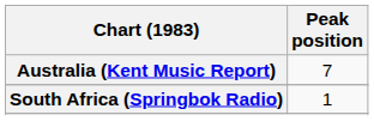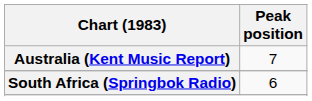South Africa (Springbok Radio) | Peak position: 1 -> 6
